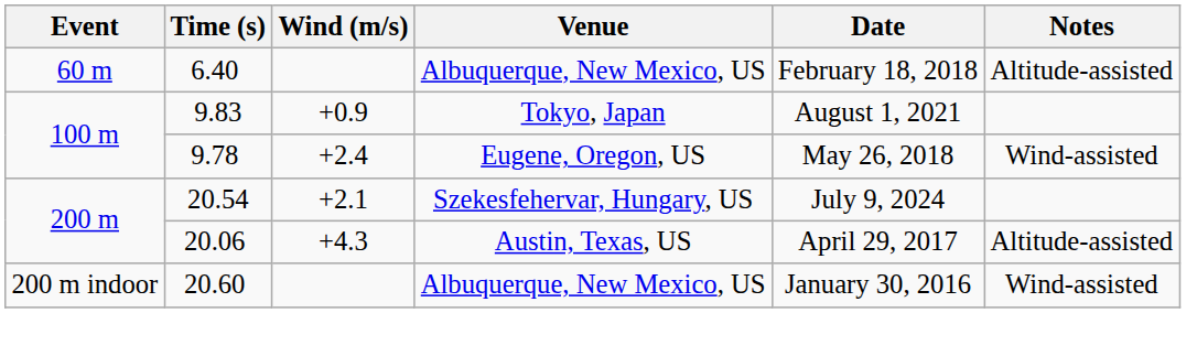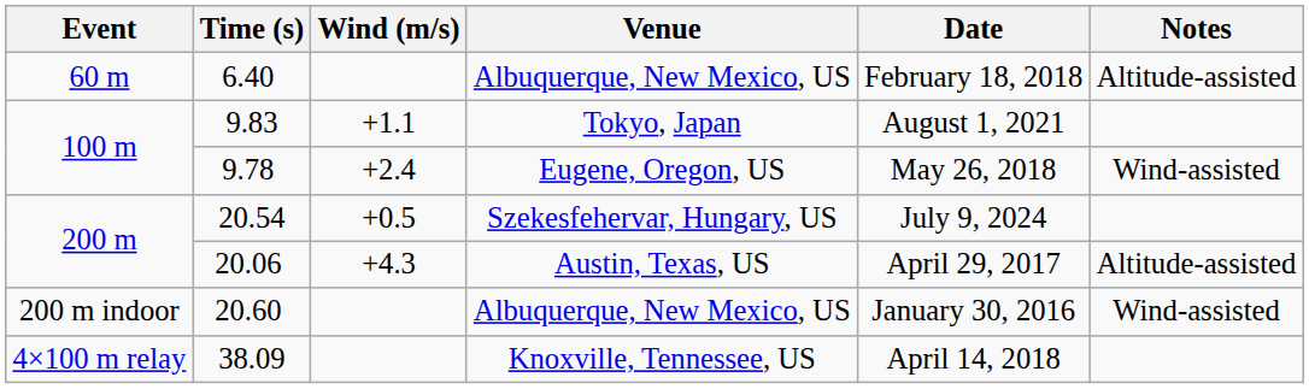9.83 | Wind (m/s): +0.9 -> +1.1
20.54 | Wind (m/s): +2.1 -> +0.5
+ row: 4×100 m relay | 38.09 | Knoxville, Tennessee, US | April 14, 2018
